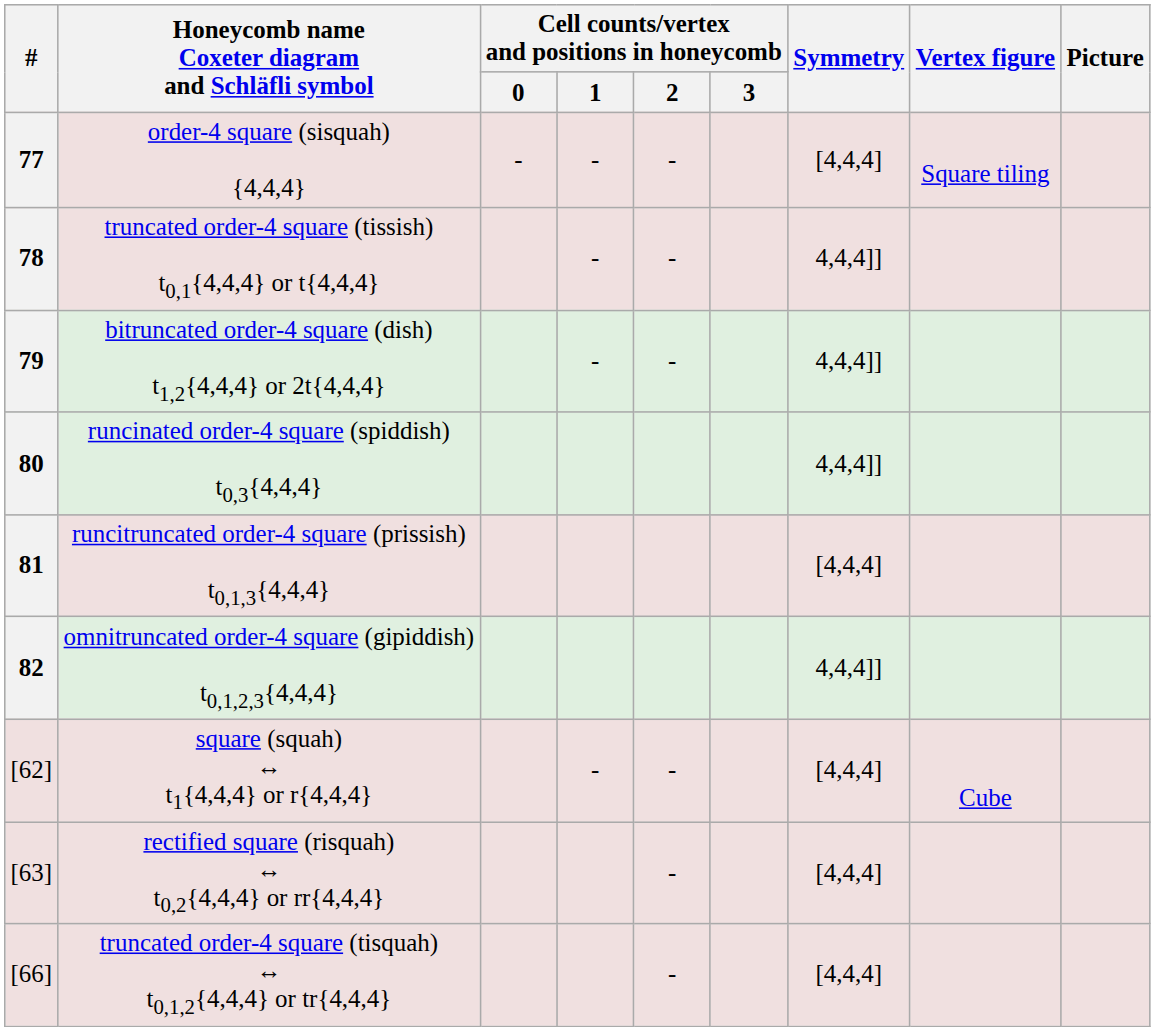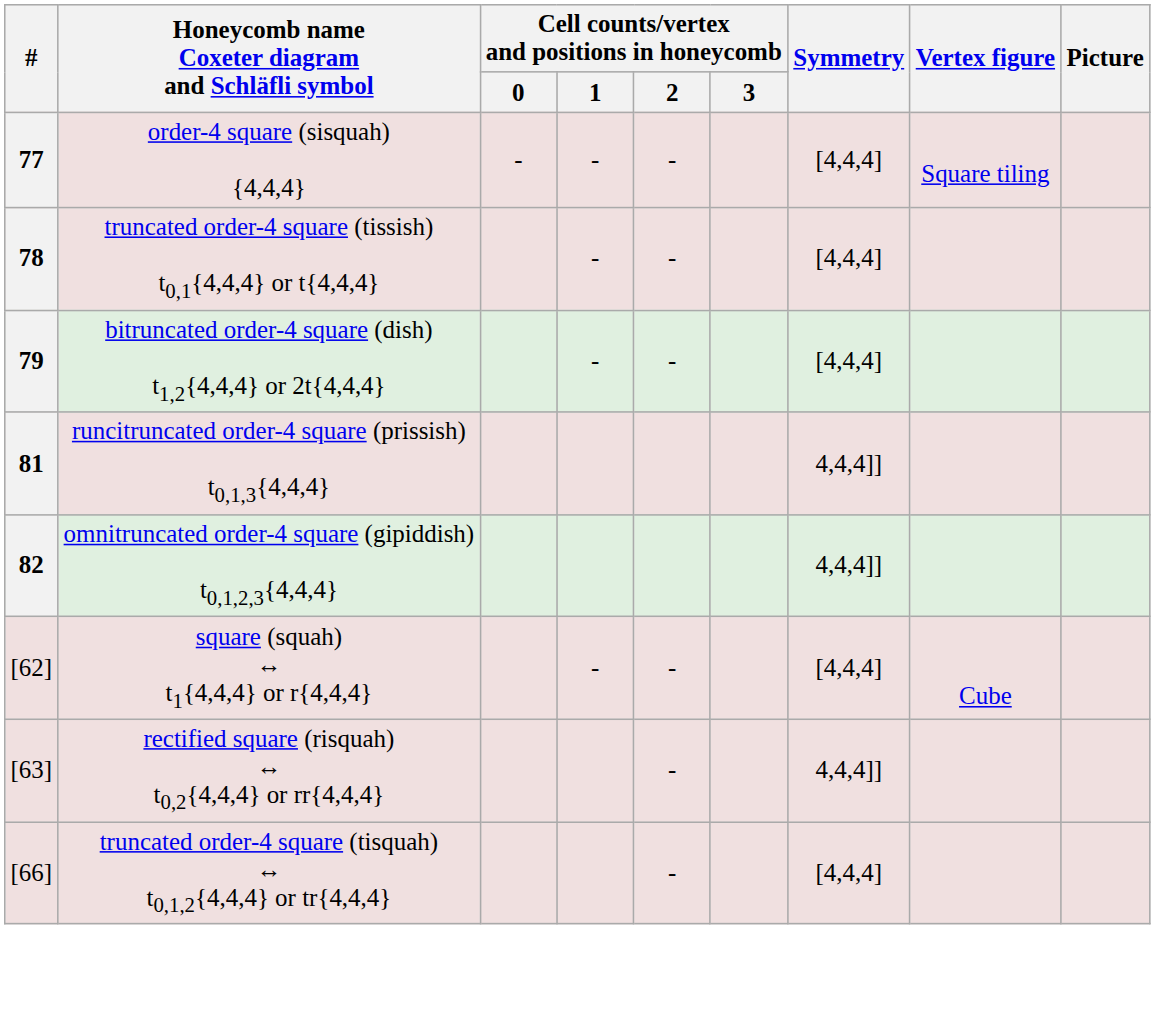truncated order-4 square (tissish) t0,1{4,4,4} or t{4,4,4} | Symmetry: 4,4,4]] -> [4,4,4]
bitruncated order-4 square (dish) t1,2{4,4,4} or 2t{4,4,4} | Symmetry: 4,4,4]] -> [4,4,4]
- row: 80 | runcinated order-4 square (spiddish) t0,3{4,4,4} | 4,4,4]]
runcitruncated order-4 square (prissish) t0,1,3{4,4,4} | Symmetry: [4,4,4] -> 4,4,4]]
rectified square (risquah) ↔ t0,2{4,4,4} or rr{4,4,4} | Symmetry: [4,4,4] -> 4,4,4]]
